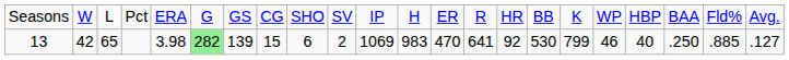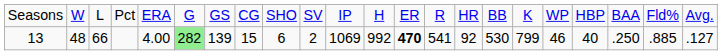13 | column 2: 42 -> 48
13 | column 3: 65 -> 66
13 | column 5: 3.98 -> 4.00
13 | column 12: 983 -> 992
13 | column 13: normal -> bold
13 | column 14: 641 -> 541
